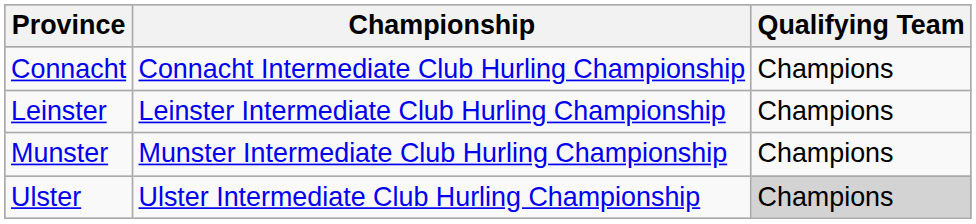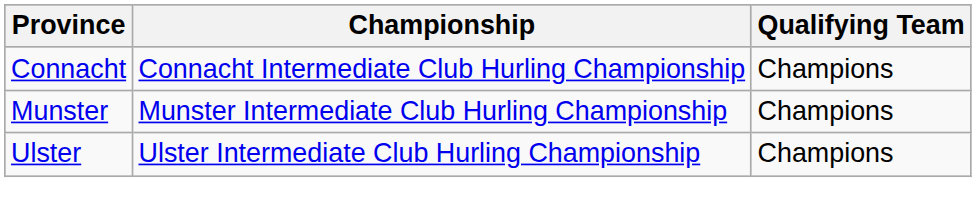- row: Leinster | Leinster Intermediate Club Hurling Championship | Champions
Ulster | Qualifying Team: lightgrey background -> no background
